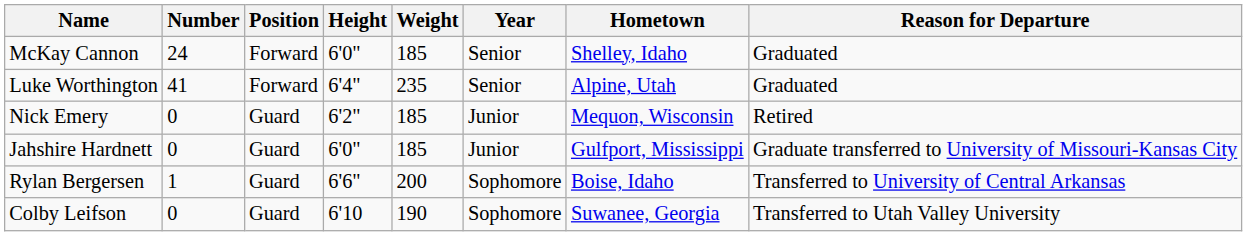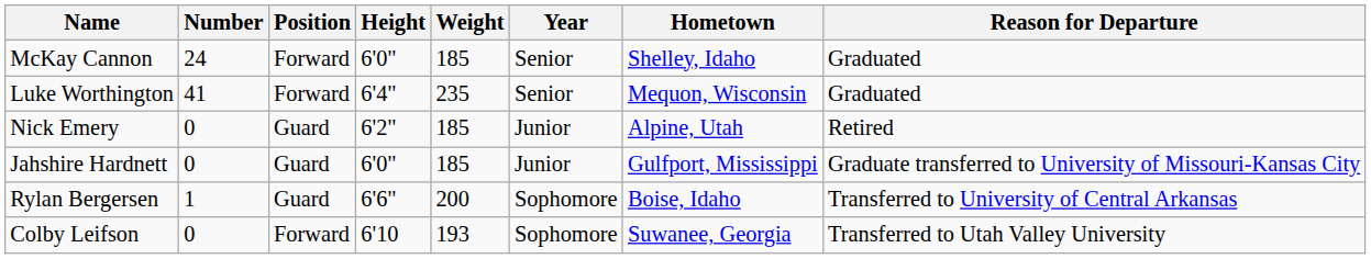Luke Worthington | Hometown: Alpine, Utah -> Mequon, Wisconsin
Nick Emery | Hometown: Mequon, Wisconsin -> Alpine, Utah
Colby Leifson | Position: Guard -> Forward
Colby Leifson | Weight: 190 -> 193
